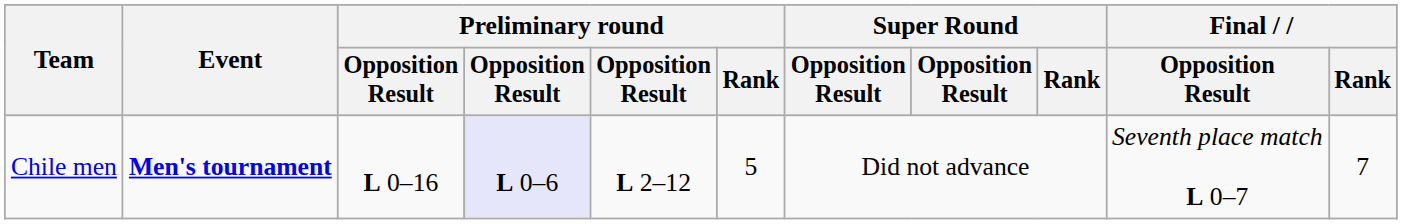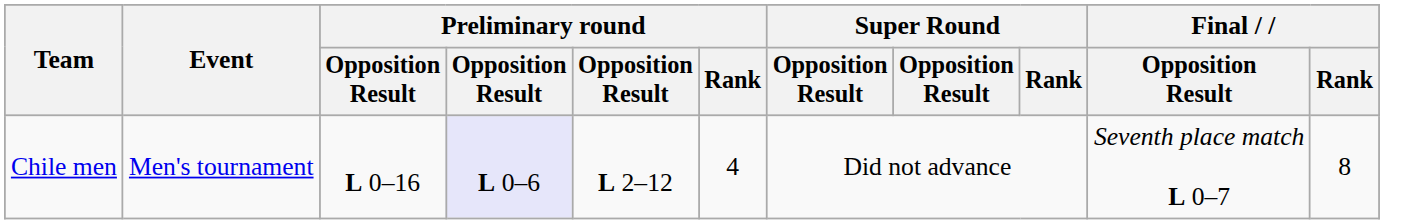Chile men | Event: bold -> normal
Chile men | Preliminary round / Rank: 5 -> 4
Chile men | Final / Rank: 7 -> 8
